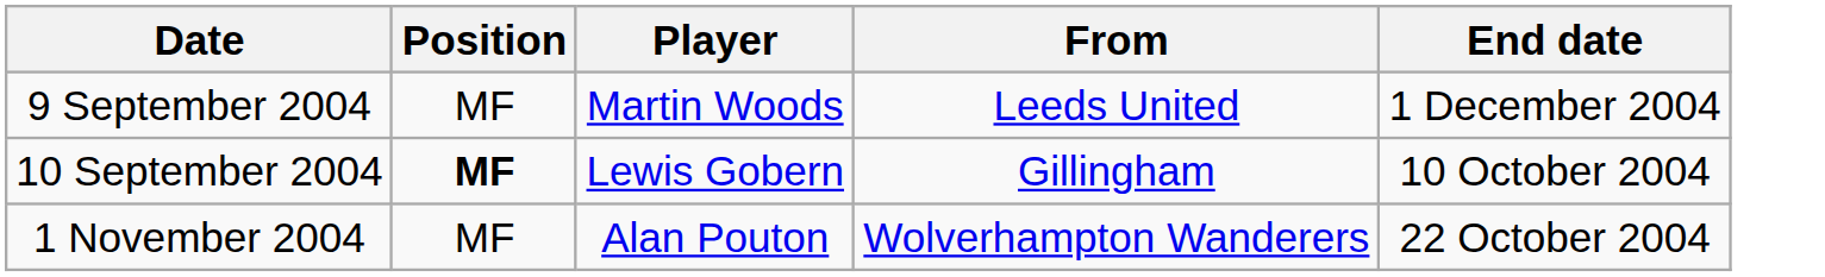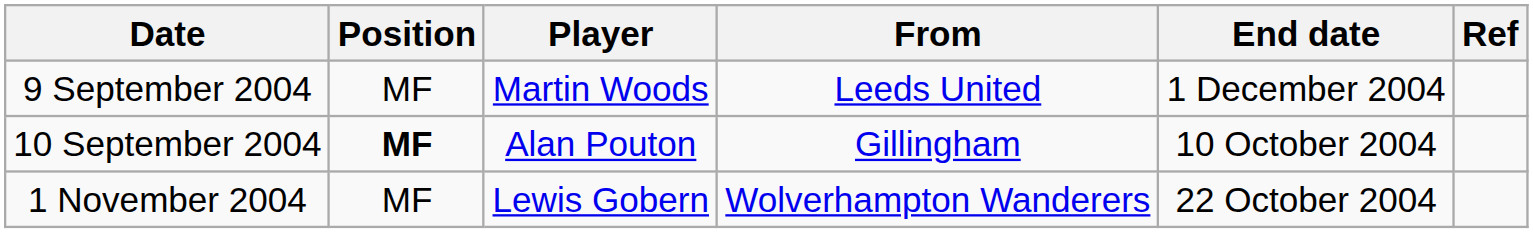+ column: Ref
10 September 2004 | Player: Lewis Gobern -> Alan Pouton
1 November 2004 | Player: Alan Pouton -> Lewis Gobern
